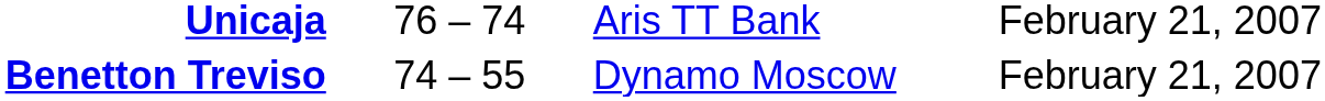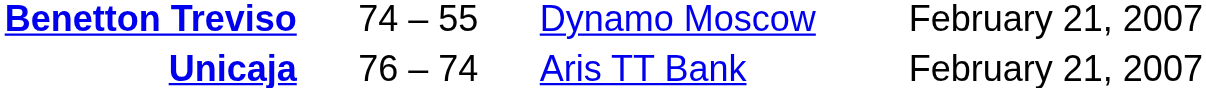rows swapped: Benetton Treviso <-> Unicaja
